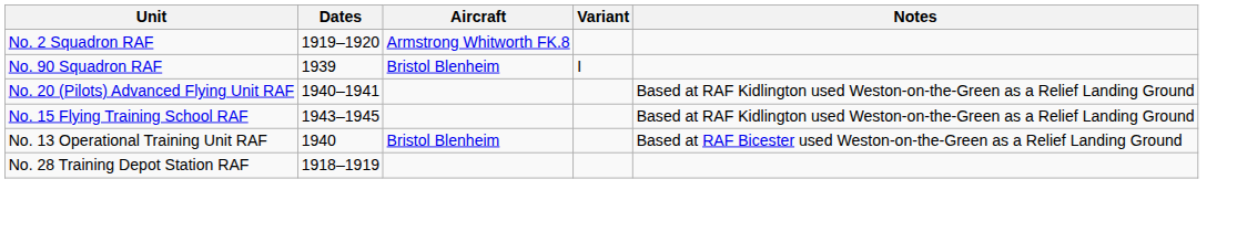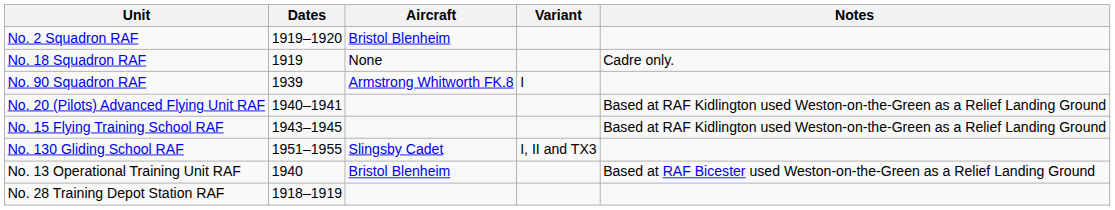No. 2 Squadron RAF | Aircraft: Armstrong Whitworth FK.8 -> Bristol Blenheim
+ row: No. 18 Squadron RAF | 1919 | None | Cadre only.
No. 90 Squadron RAF | Aircraft: Bristol Blenheim -> Armstrong Whitworth FK.8
+ row: No. 130 Gliding School RAF | 1951–1955 | Slingsby Cadet | I, II and TX3
